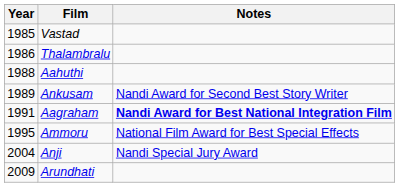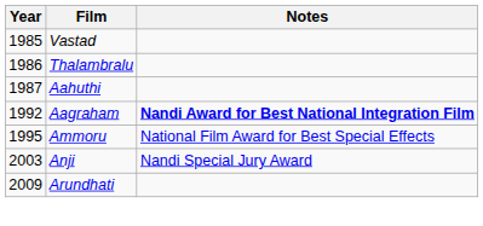Aahuthi | Year: 1988 -> 1987
- row: 1989 | Ankusam | Nandi Award for Second Best Story Writer
Aagraham | Year: 1991 -> 1992
Anji | Year: 2004 -> 2003
